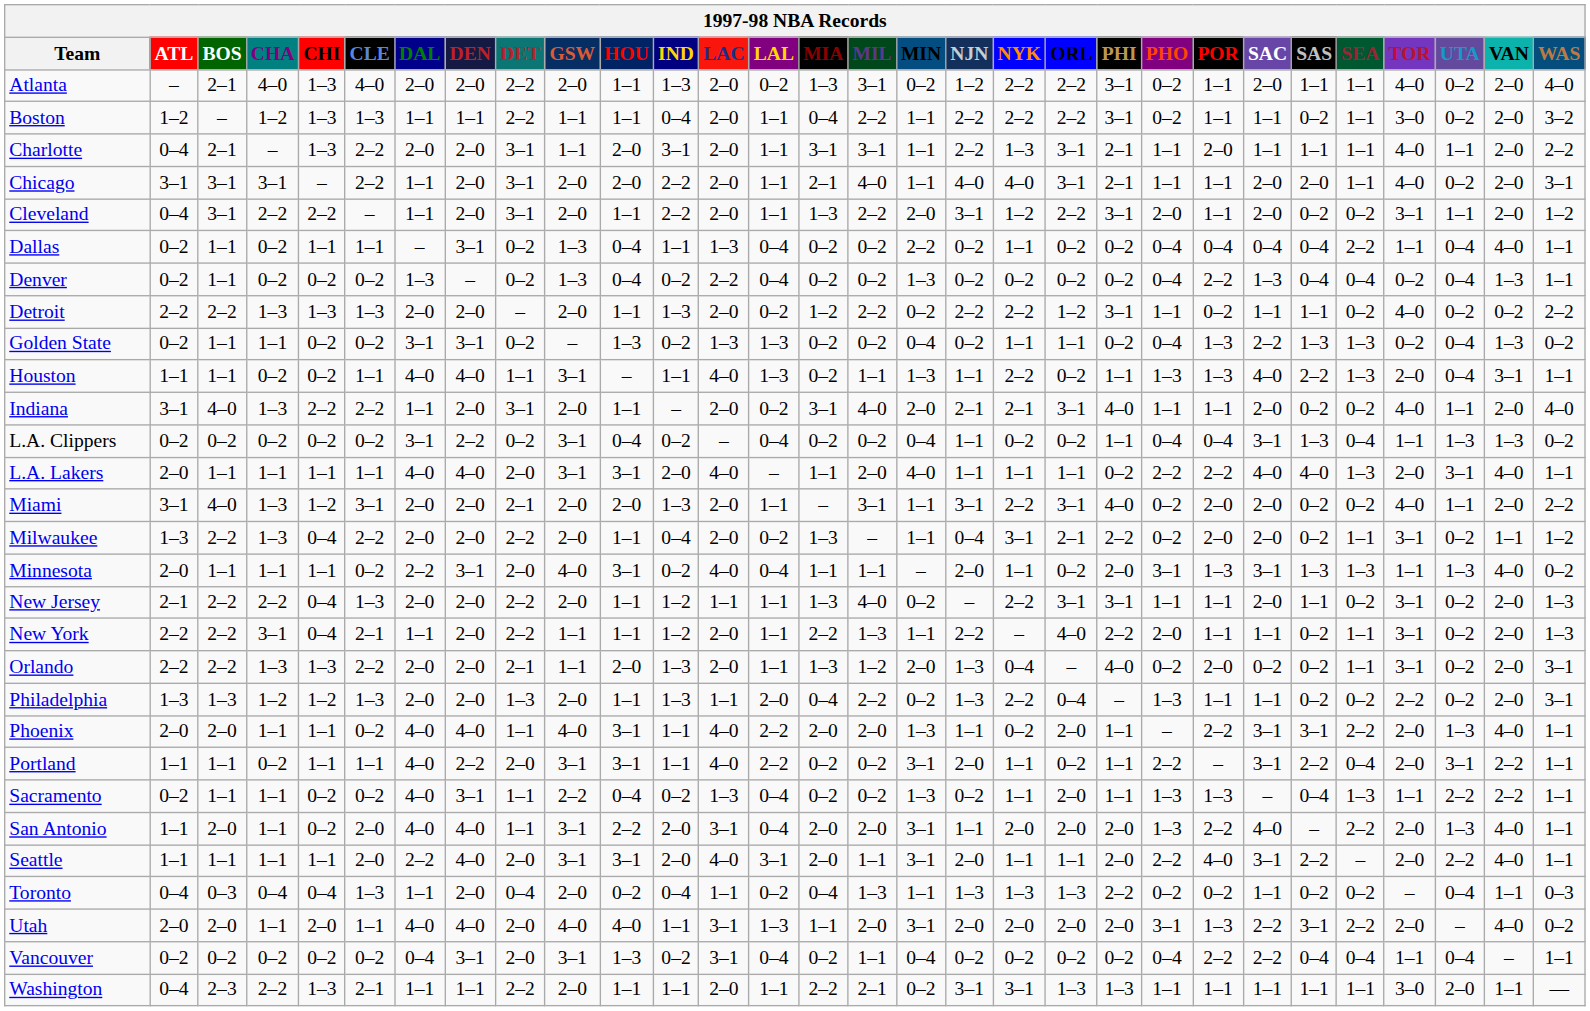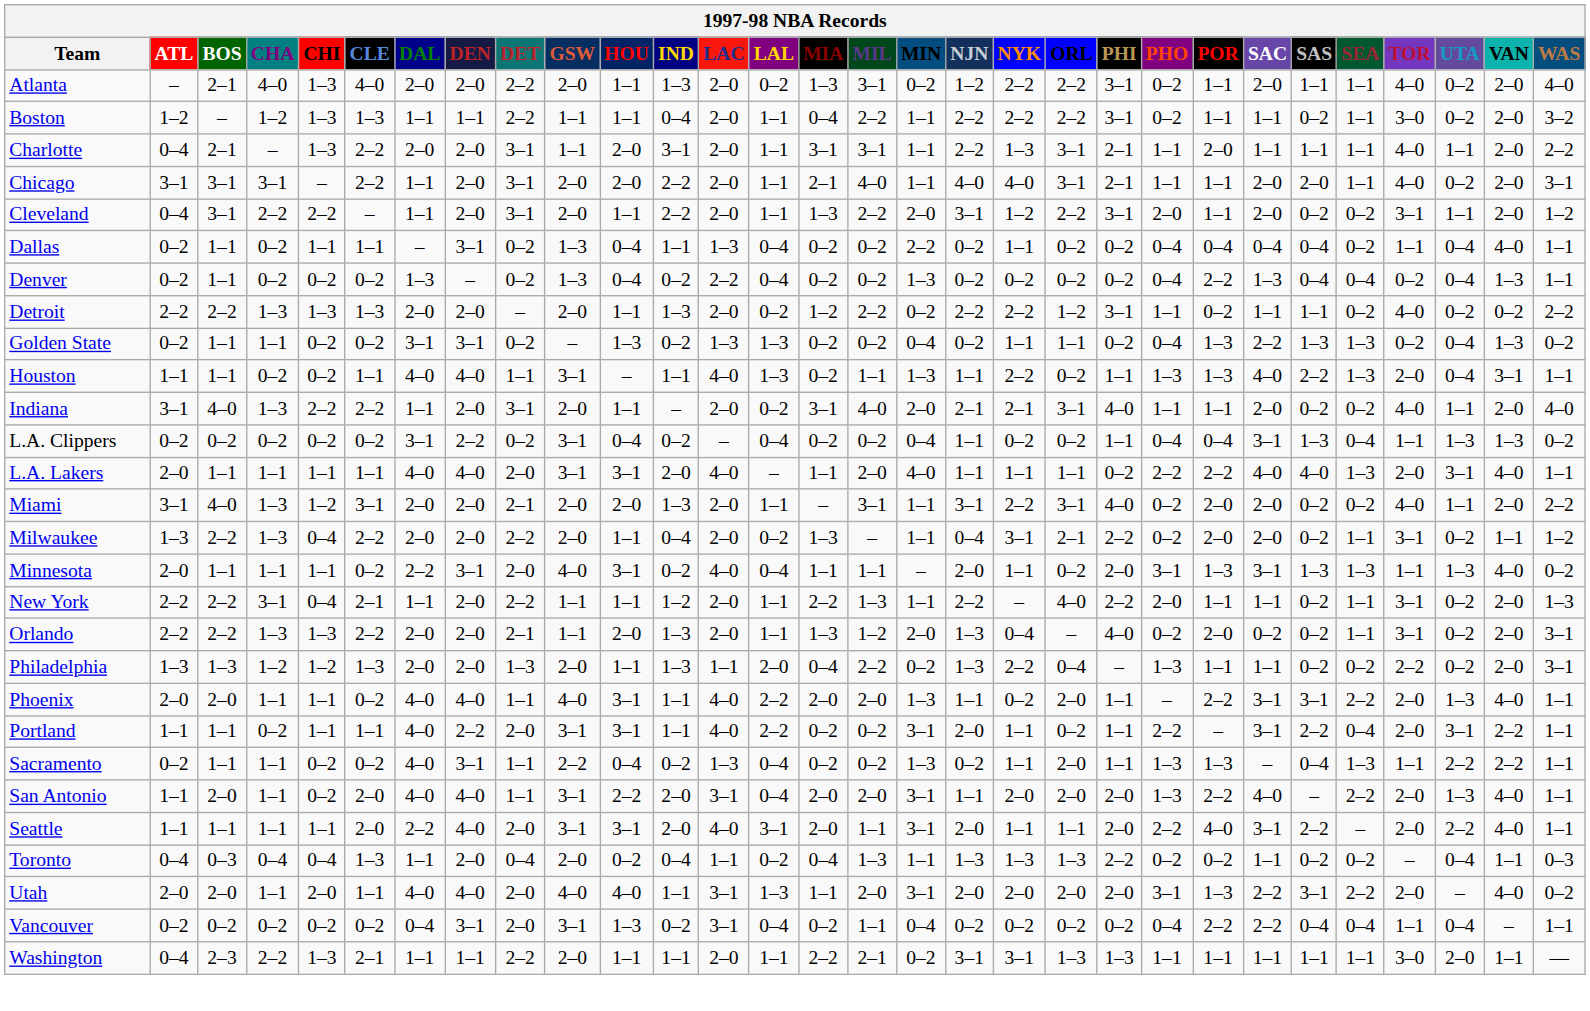Dallas | SEA: 2–2 -> 0–2
- row: New Jersey | 2–1 | 2–2 | 2–2 | 0–4 | 1–3 | 2–0 | 2–0 | 2–2 | 2–0 | 1–1 | 1–2 | 1–1 | 1–1 | 1–3 | 4–0 | 0–2 | – | 2–2 | 3–1 | 3–1 | 1–1 | 1–1 | 2–0 | 1–1 | 0–2 | 3–1 | 0–2 | 2–0 | 1–3
